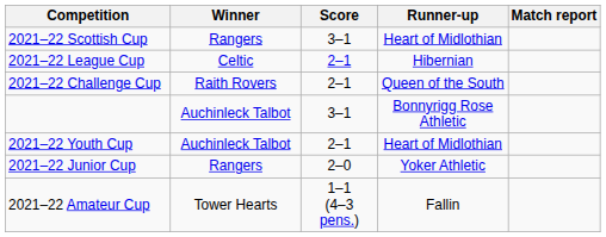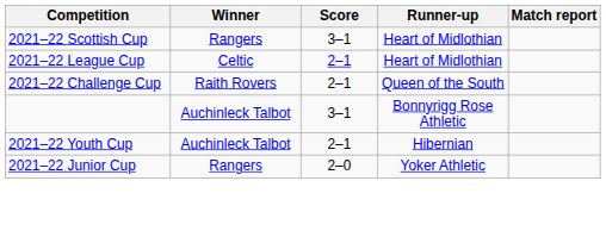2021–22 League Cup | Runner-up: Hibernian -> Heart of Midlothian
2021–22 Youth Cup | Runner-up: Heart of Midlothian -> Hibernian
- row: 2021–22 Amateur Cup | Tower Hearts | 1–1 (4–3 pens.) | Fallin
